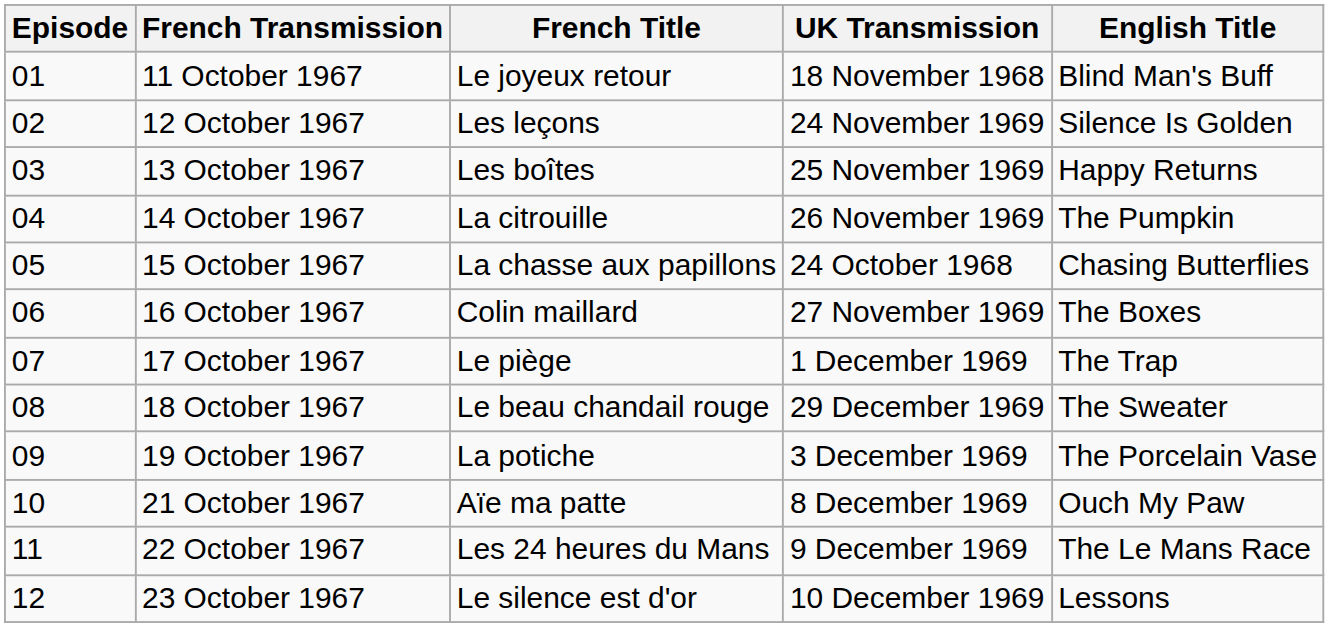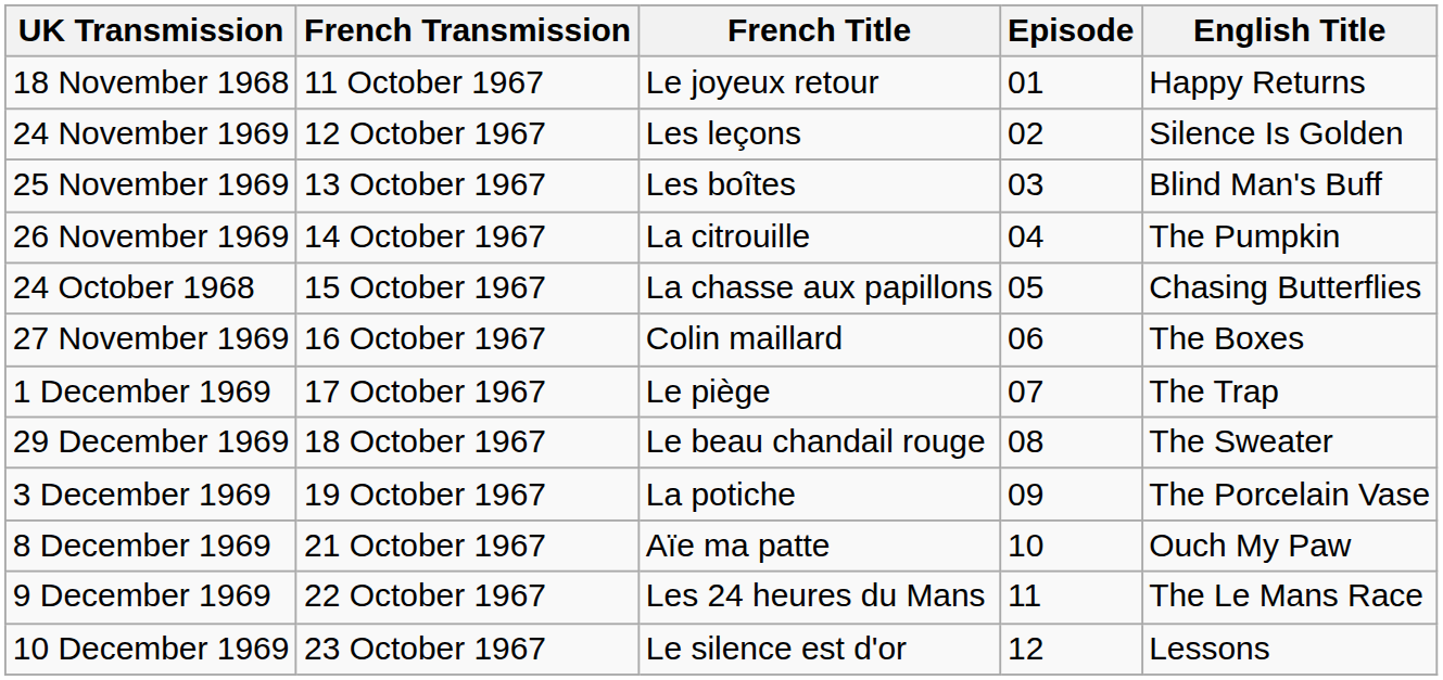columns swapped: Episode <-> UK Transmission
11 October 1967 | English Title: Blind Man's Buff -> Happy Returns
13 October 1967 | English Title: Happy Returns -> Blind Man's Buff
